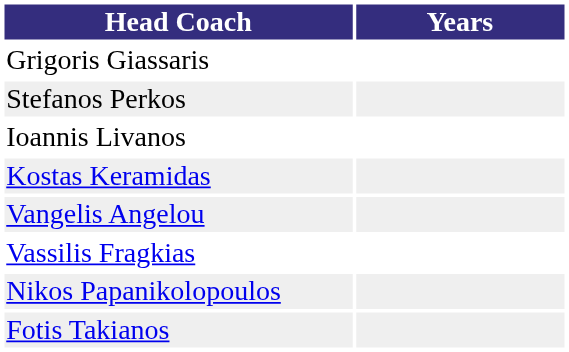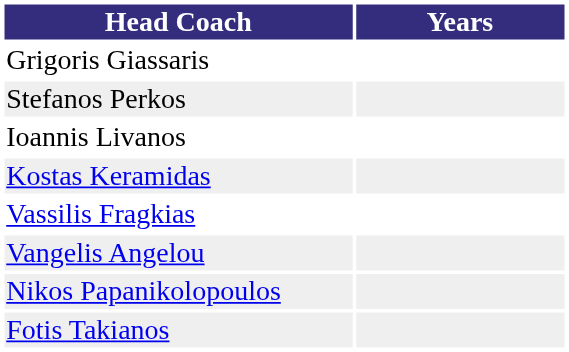rows swapped: Vassilis Fragkias <-> Vangelis Angelou
